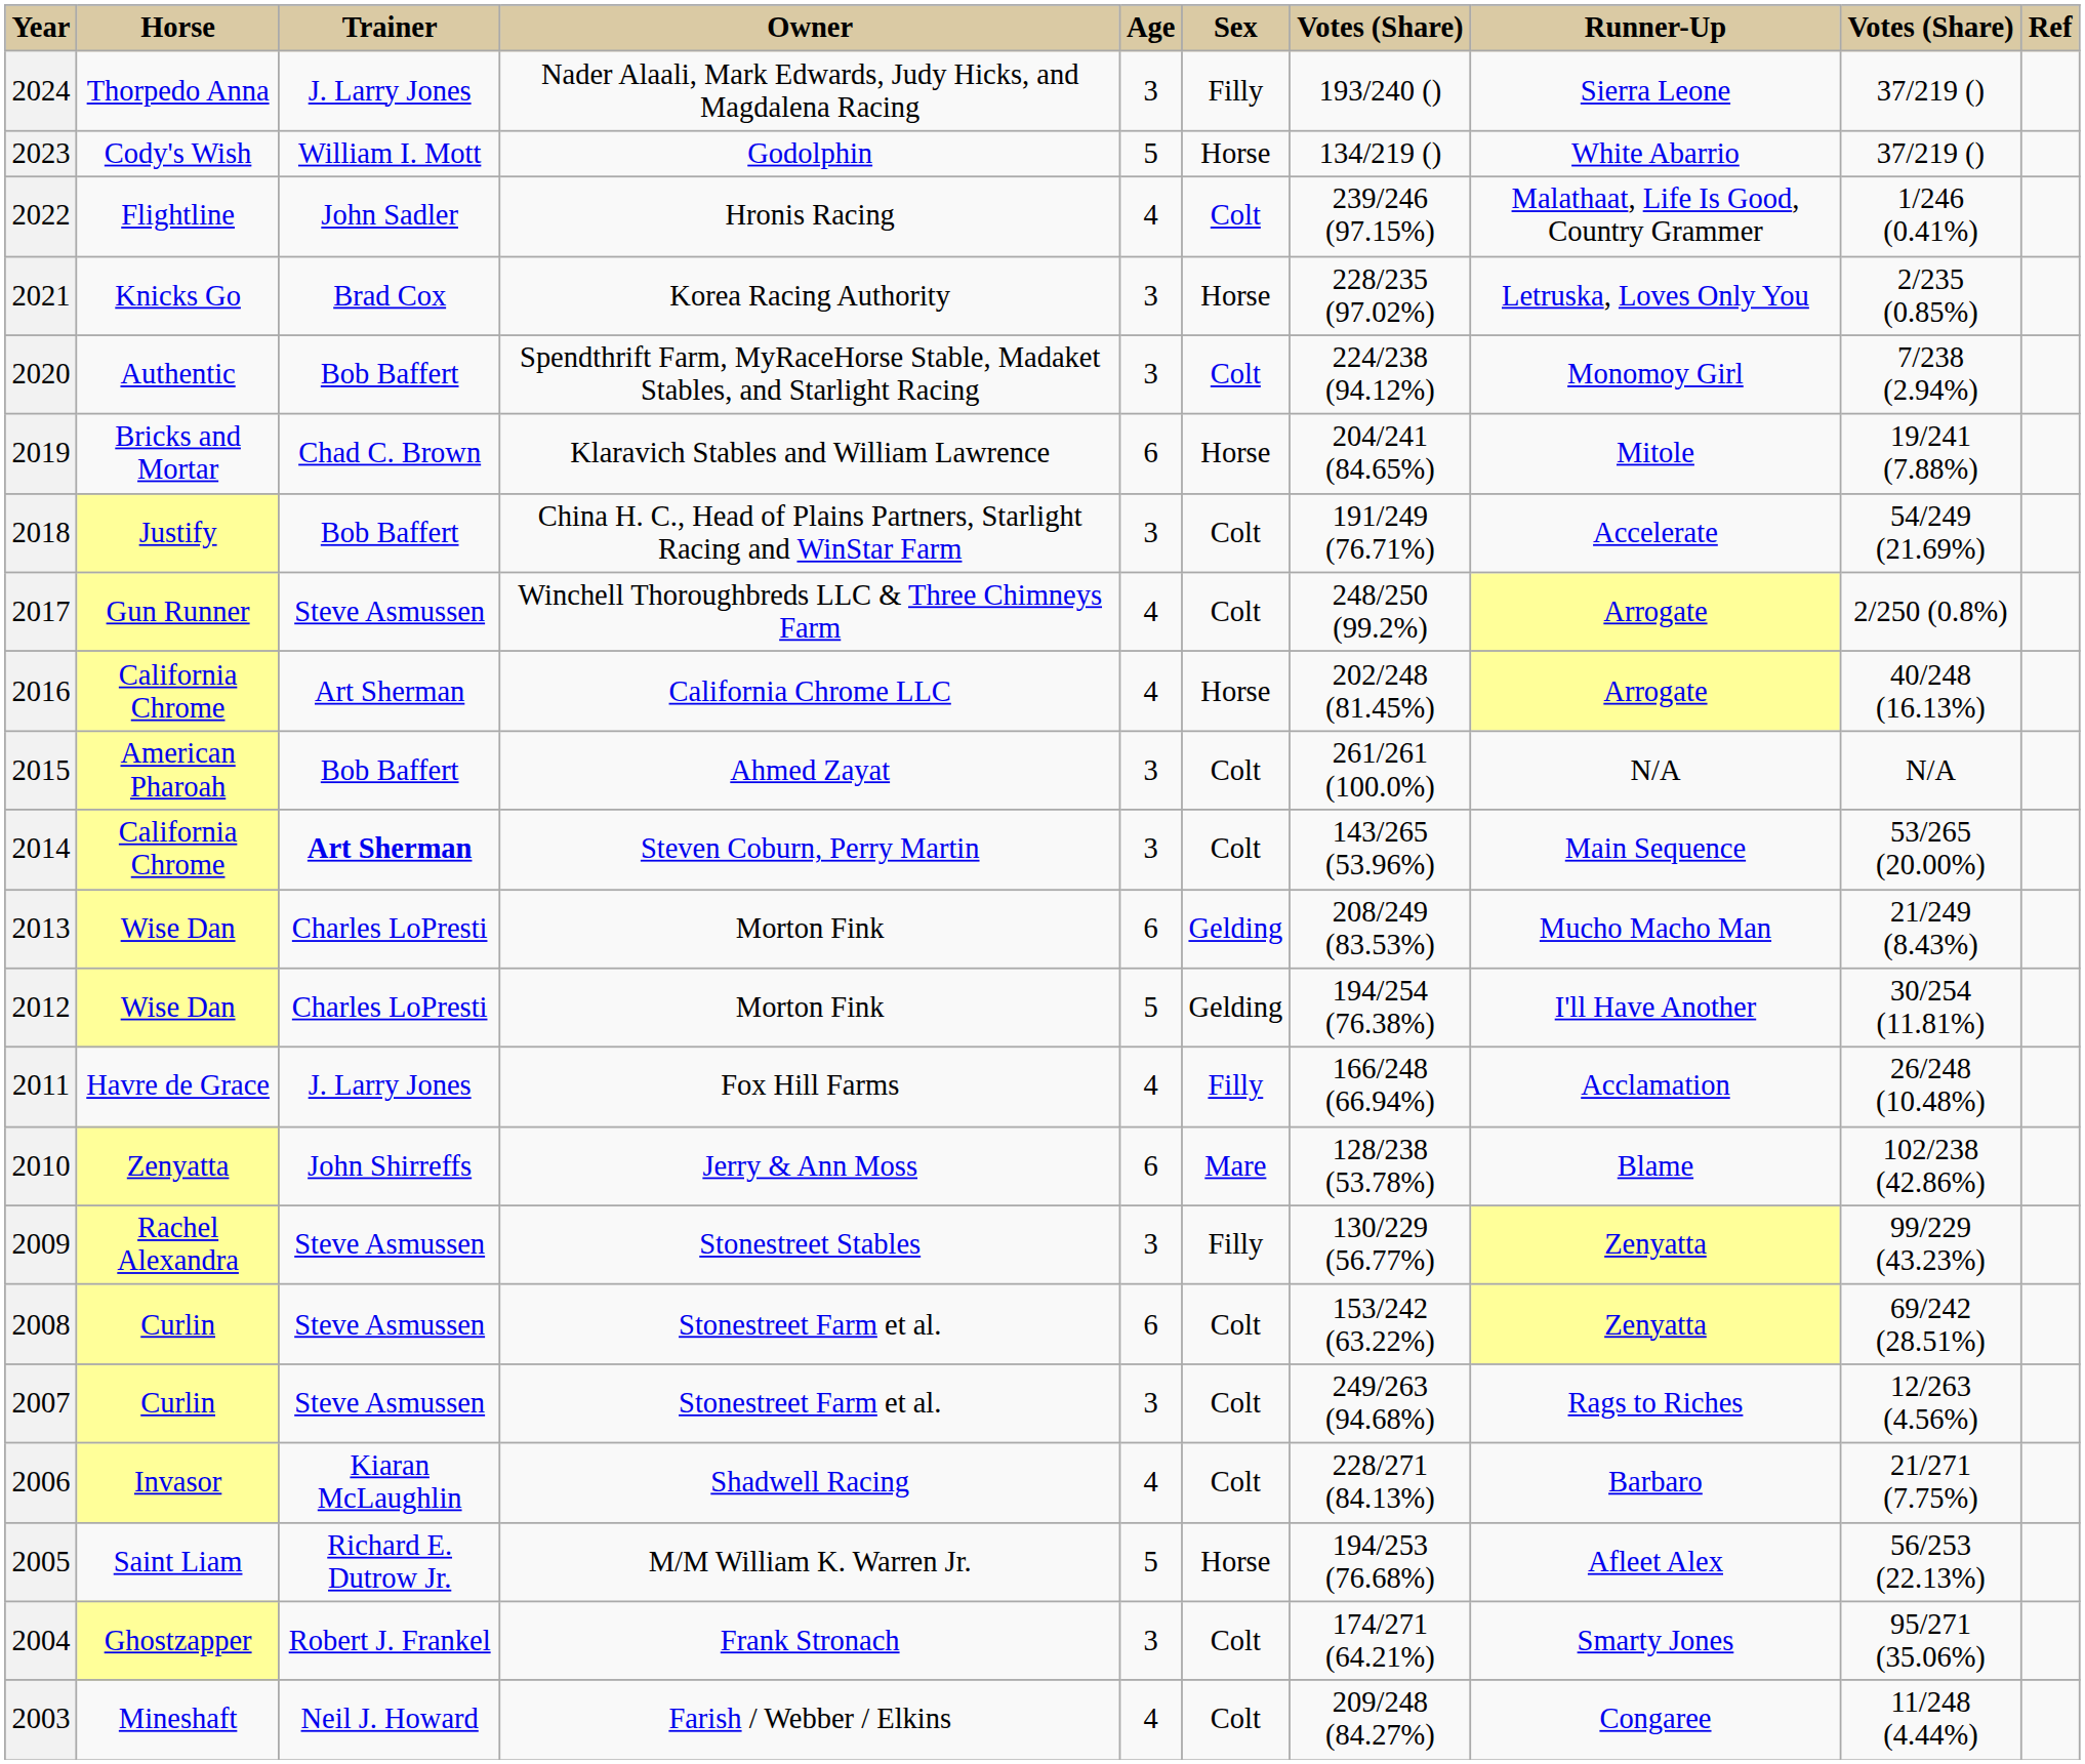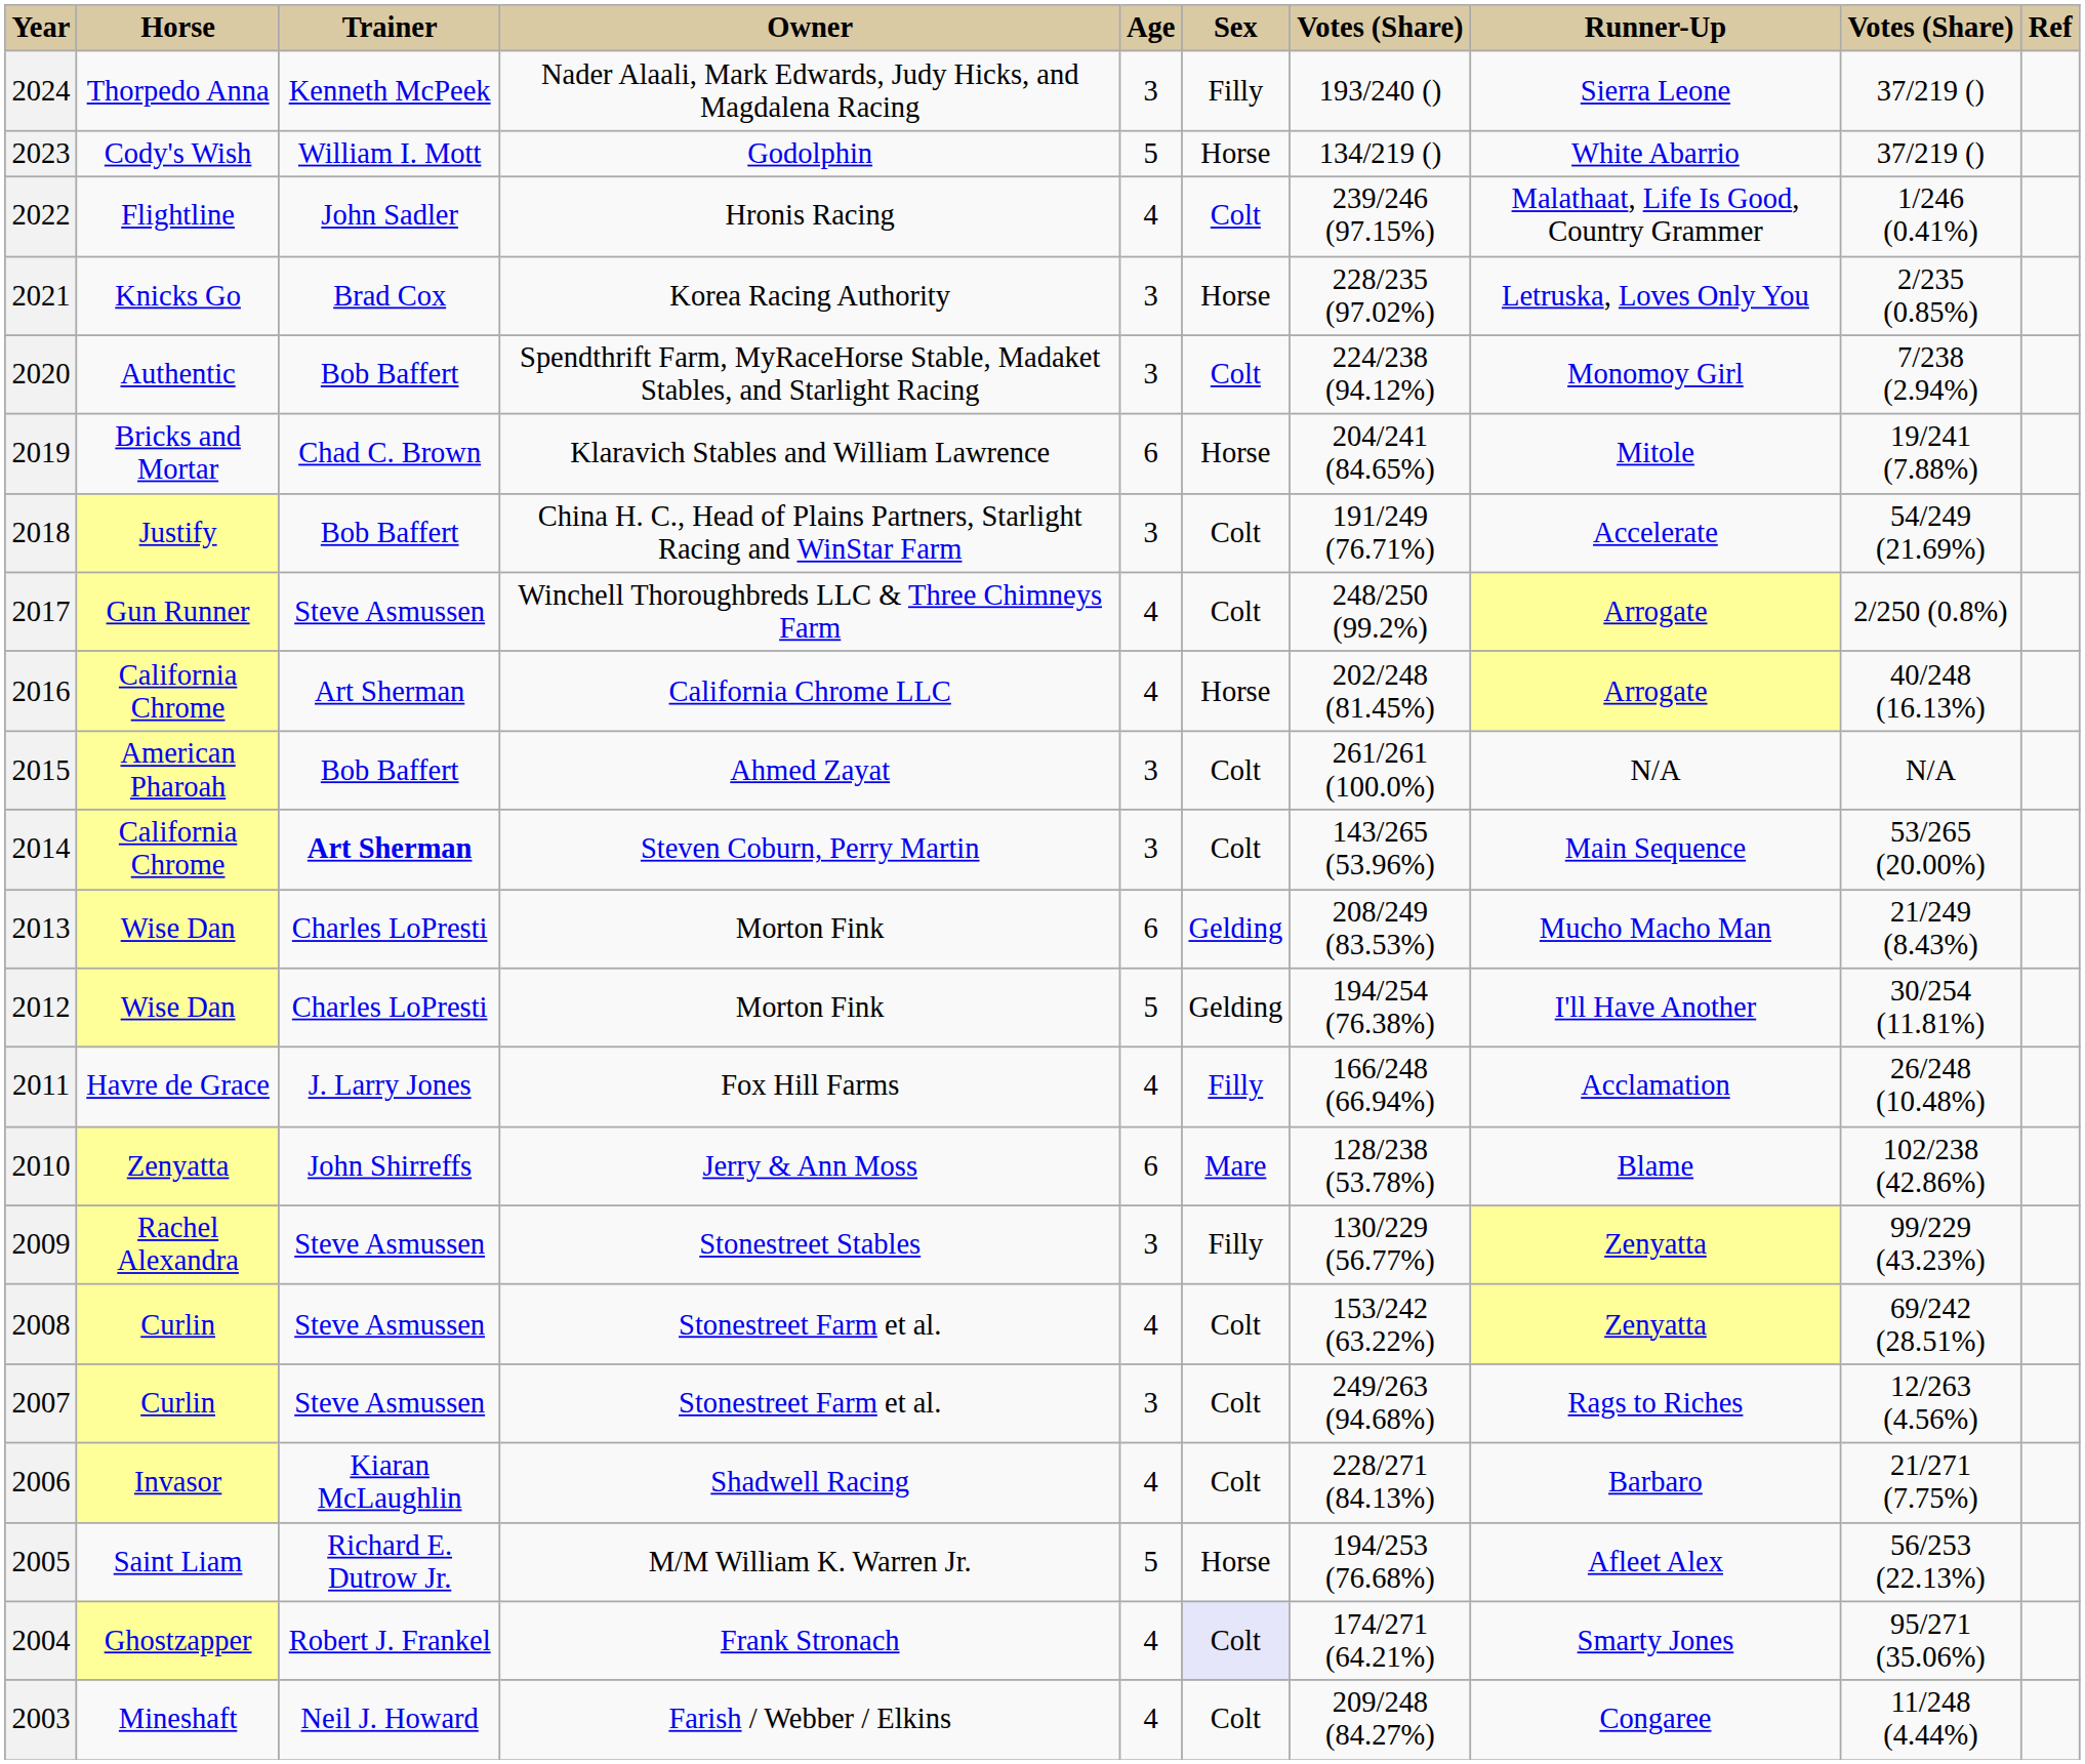2024 | Trainer: J. Larry Jones -> Kenneth McPeek
2008 | Age: 6 -> 4
2004 | Age: 3 -> 4
2004 | Sex: no background -> lavender background
